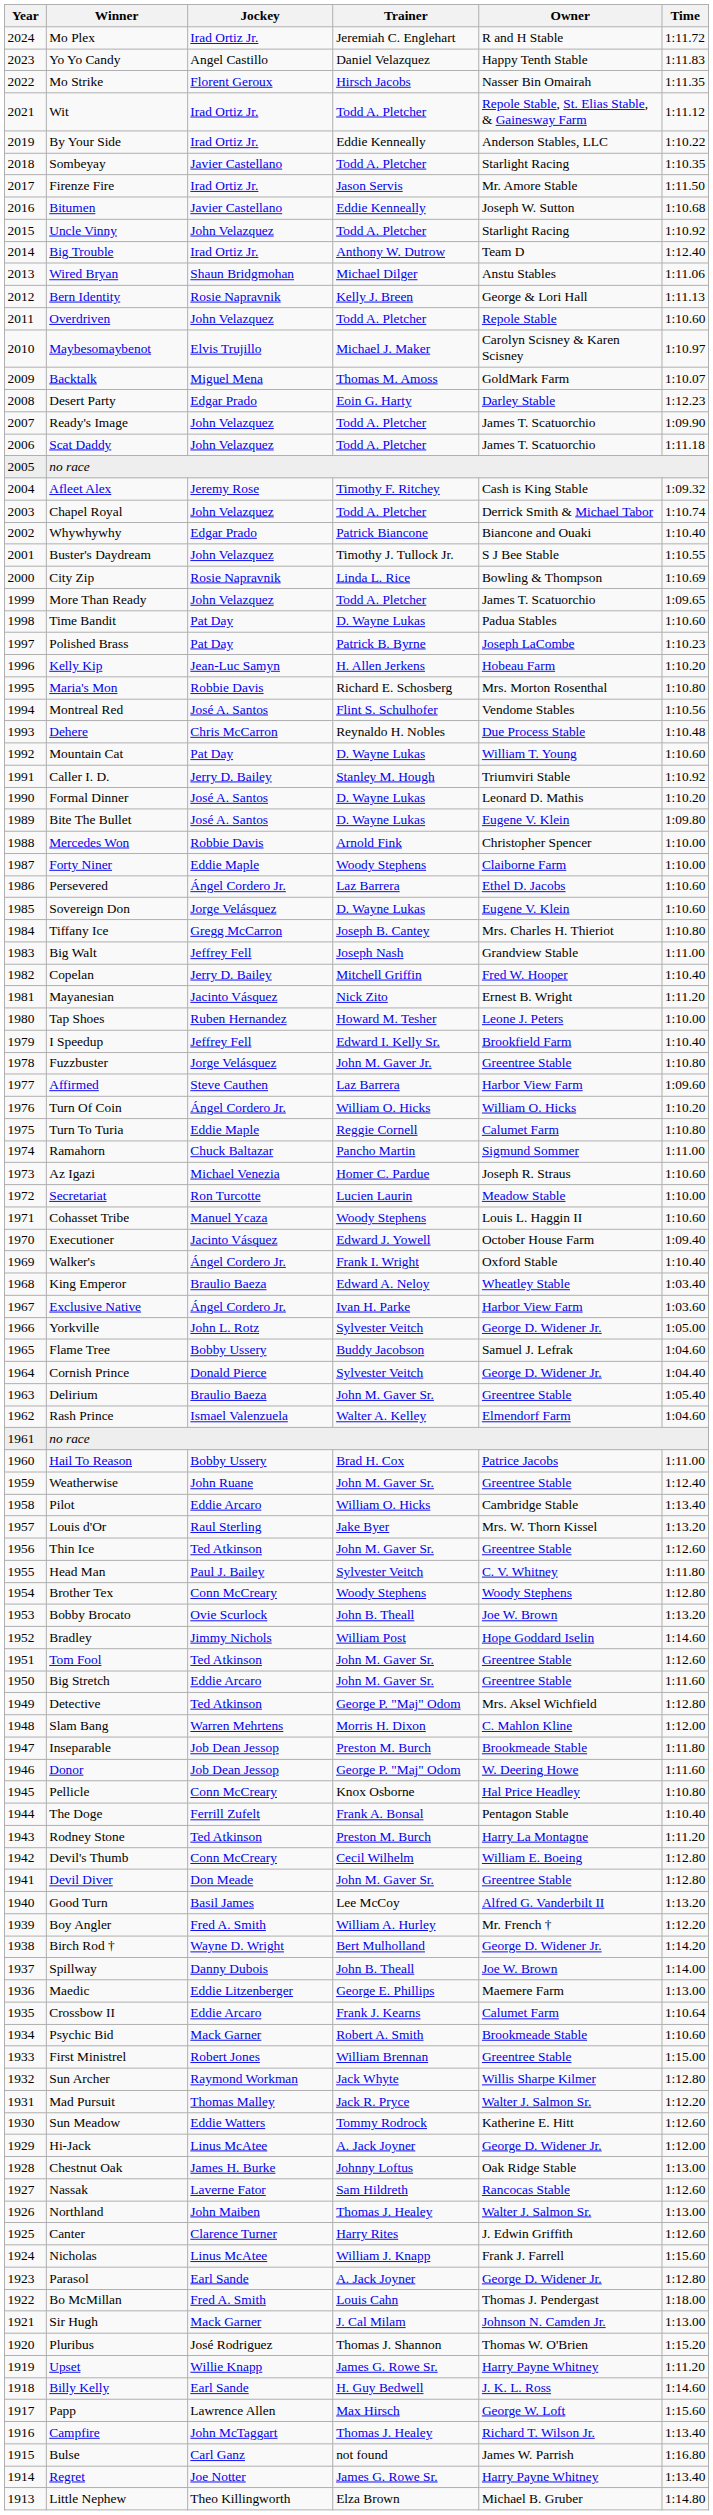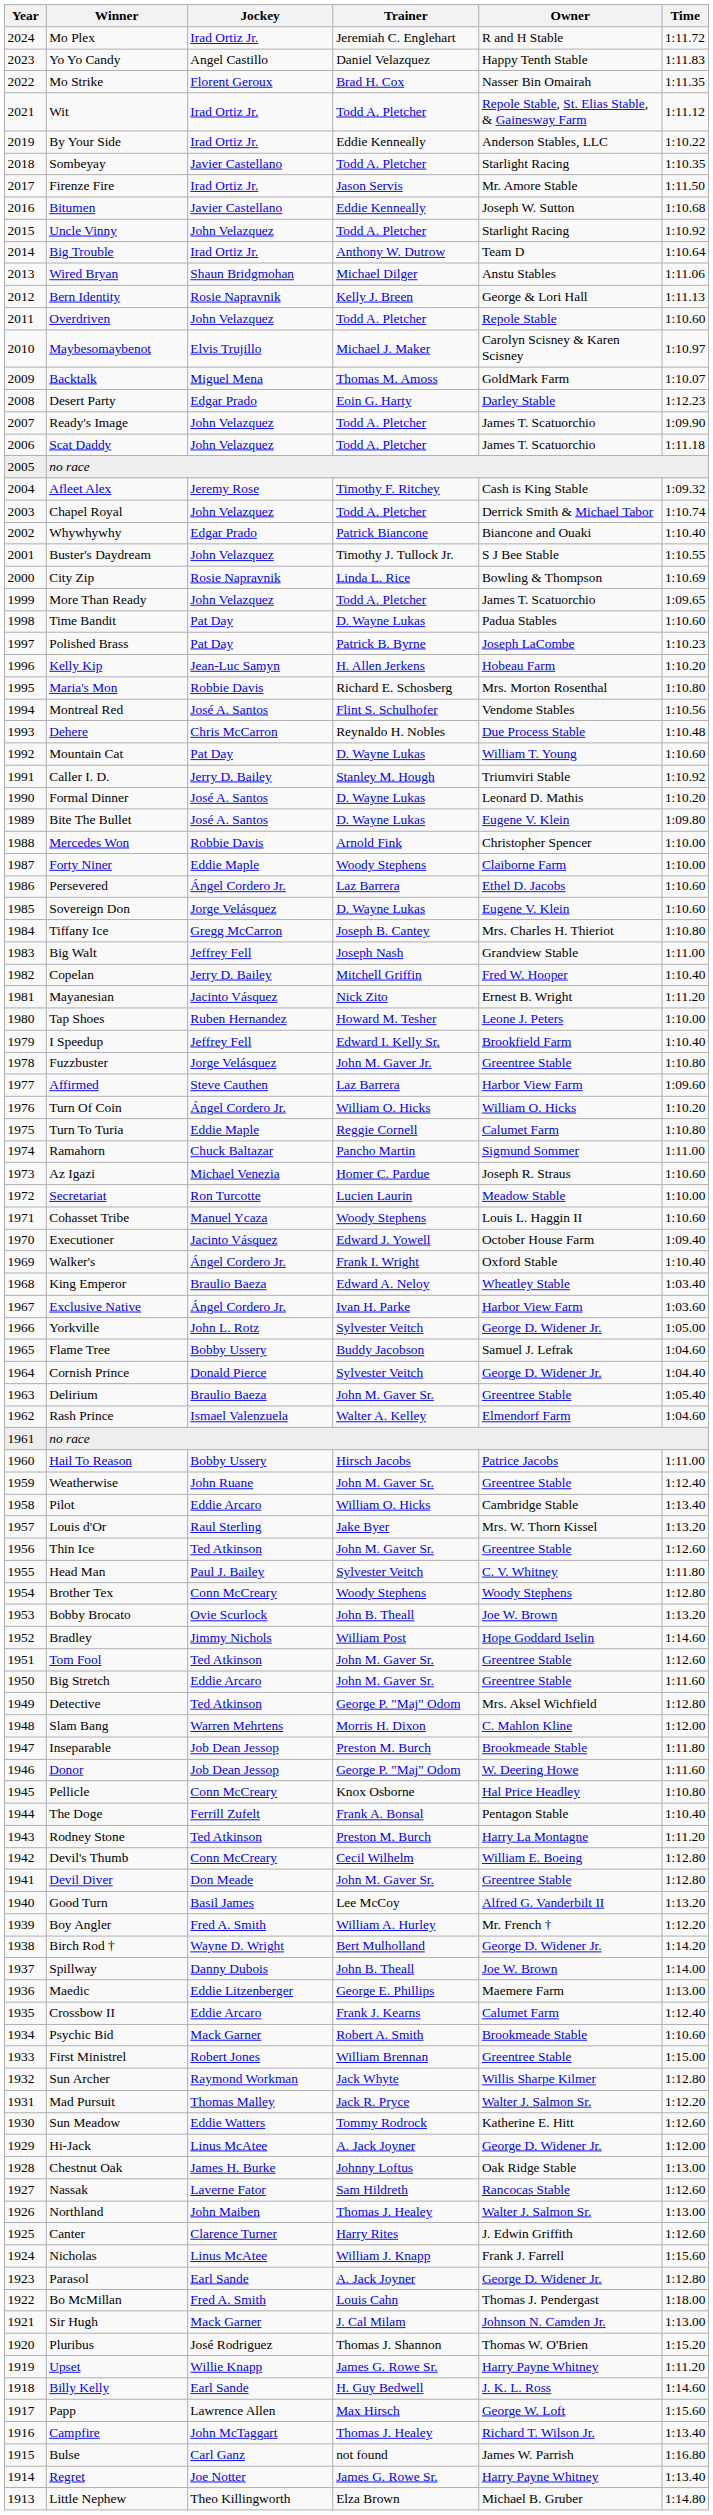Mo Strike | Trainer: Hirsch Jacobs -> Brad H. Cox
Big Trouble | Time: 1:12.40 -> 1:10.64
Hail To Reason | Trainer: Brad H. Cox -> Hirsch Jacobs
Crossbow II | Time: 1:10.64 -> 1:12.40
